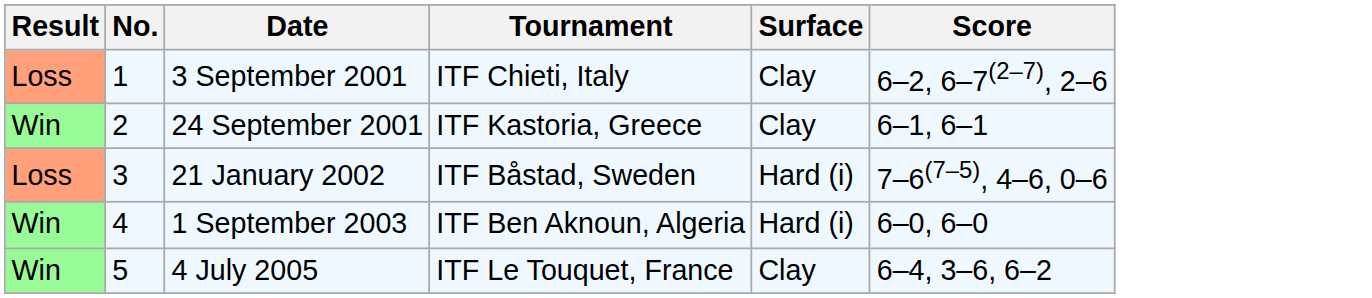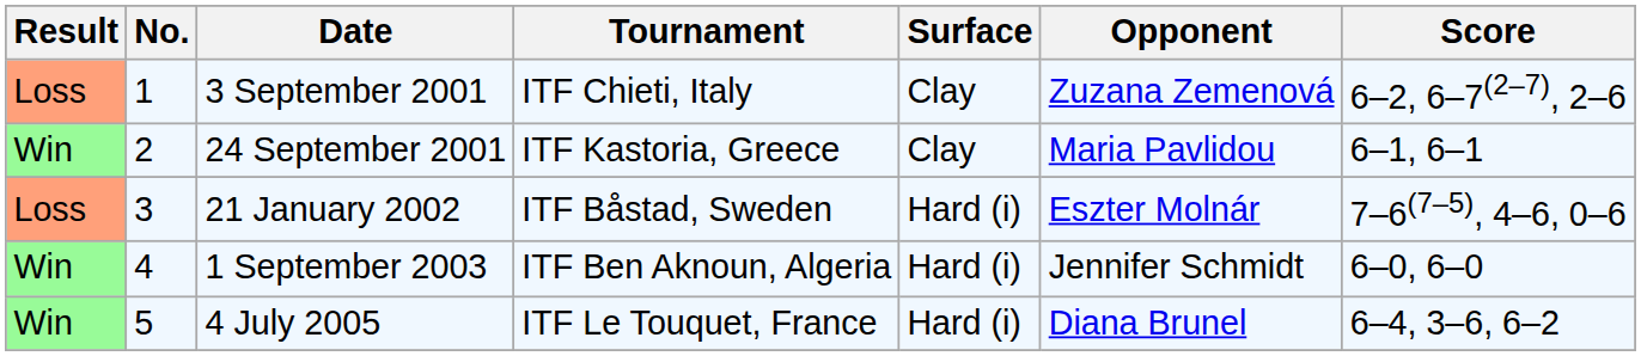+ column: Opponent | Zuzana Zemenová | Maria Pavlidou | Eszter Molnár | Jennifer Schmidt | Diana Brunel
4 July 2005 | Surface: Clay -> Hard (i)
